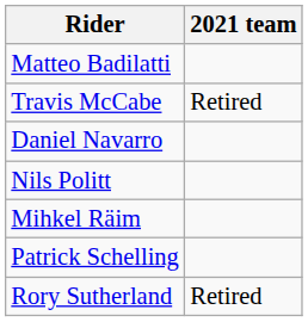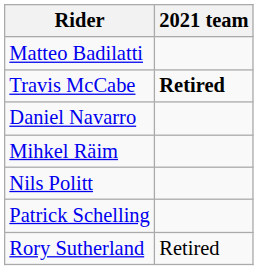Travis McCabe | 2021 team: normal -> bold
rows swapped: Nils Politt <-> Mihkel Räim
